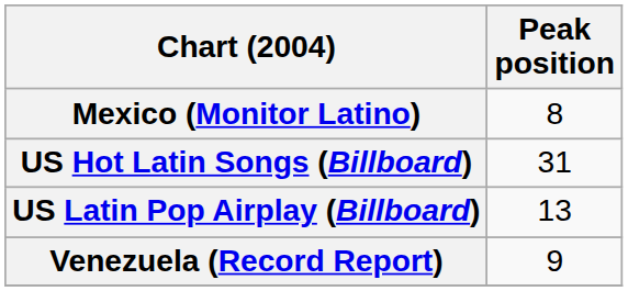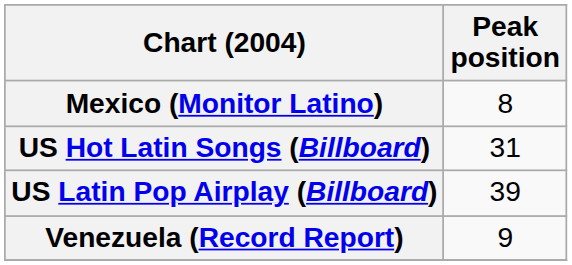US Latin Pop Airplay (Billboard) | Peak position: 13 -> 39
